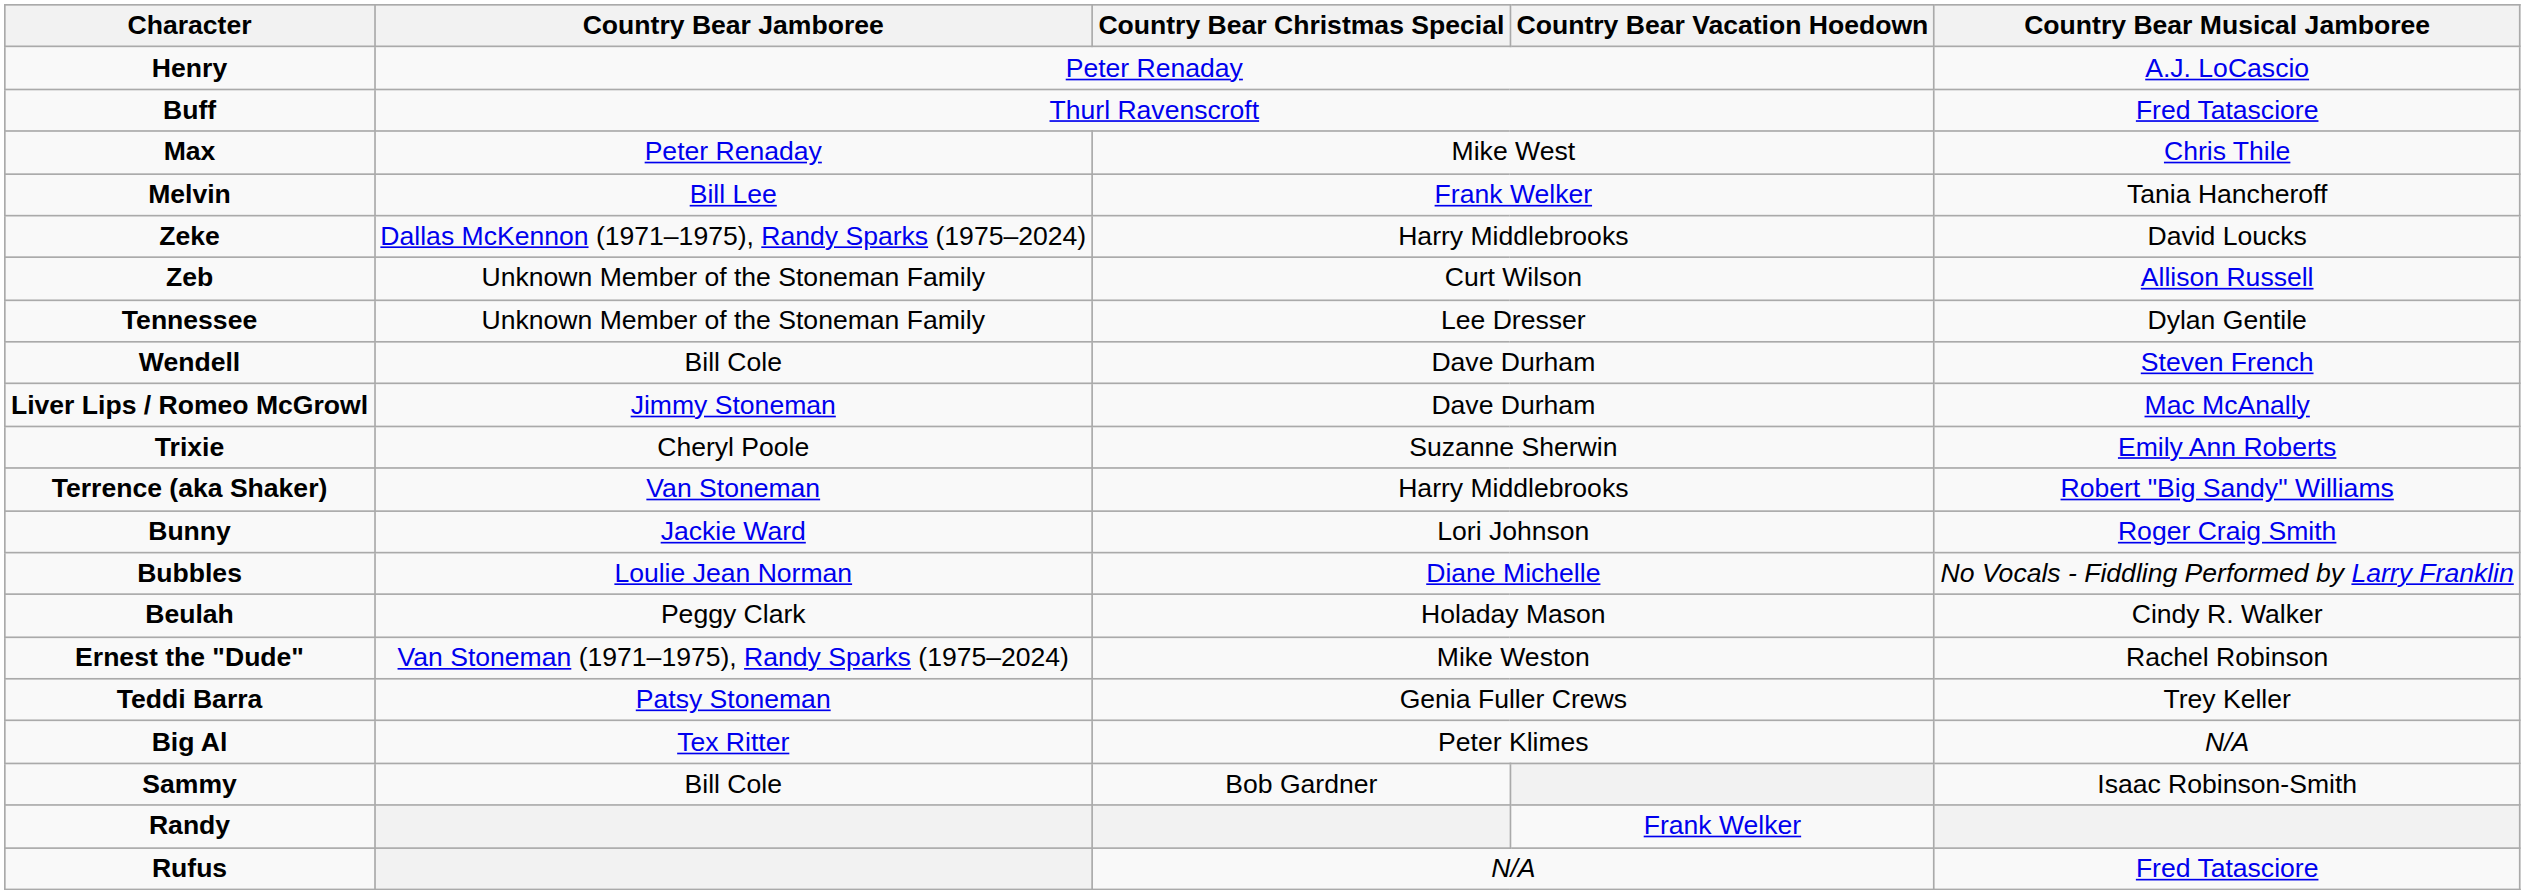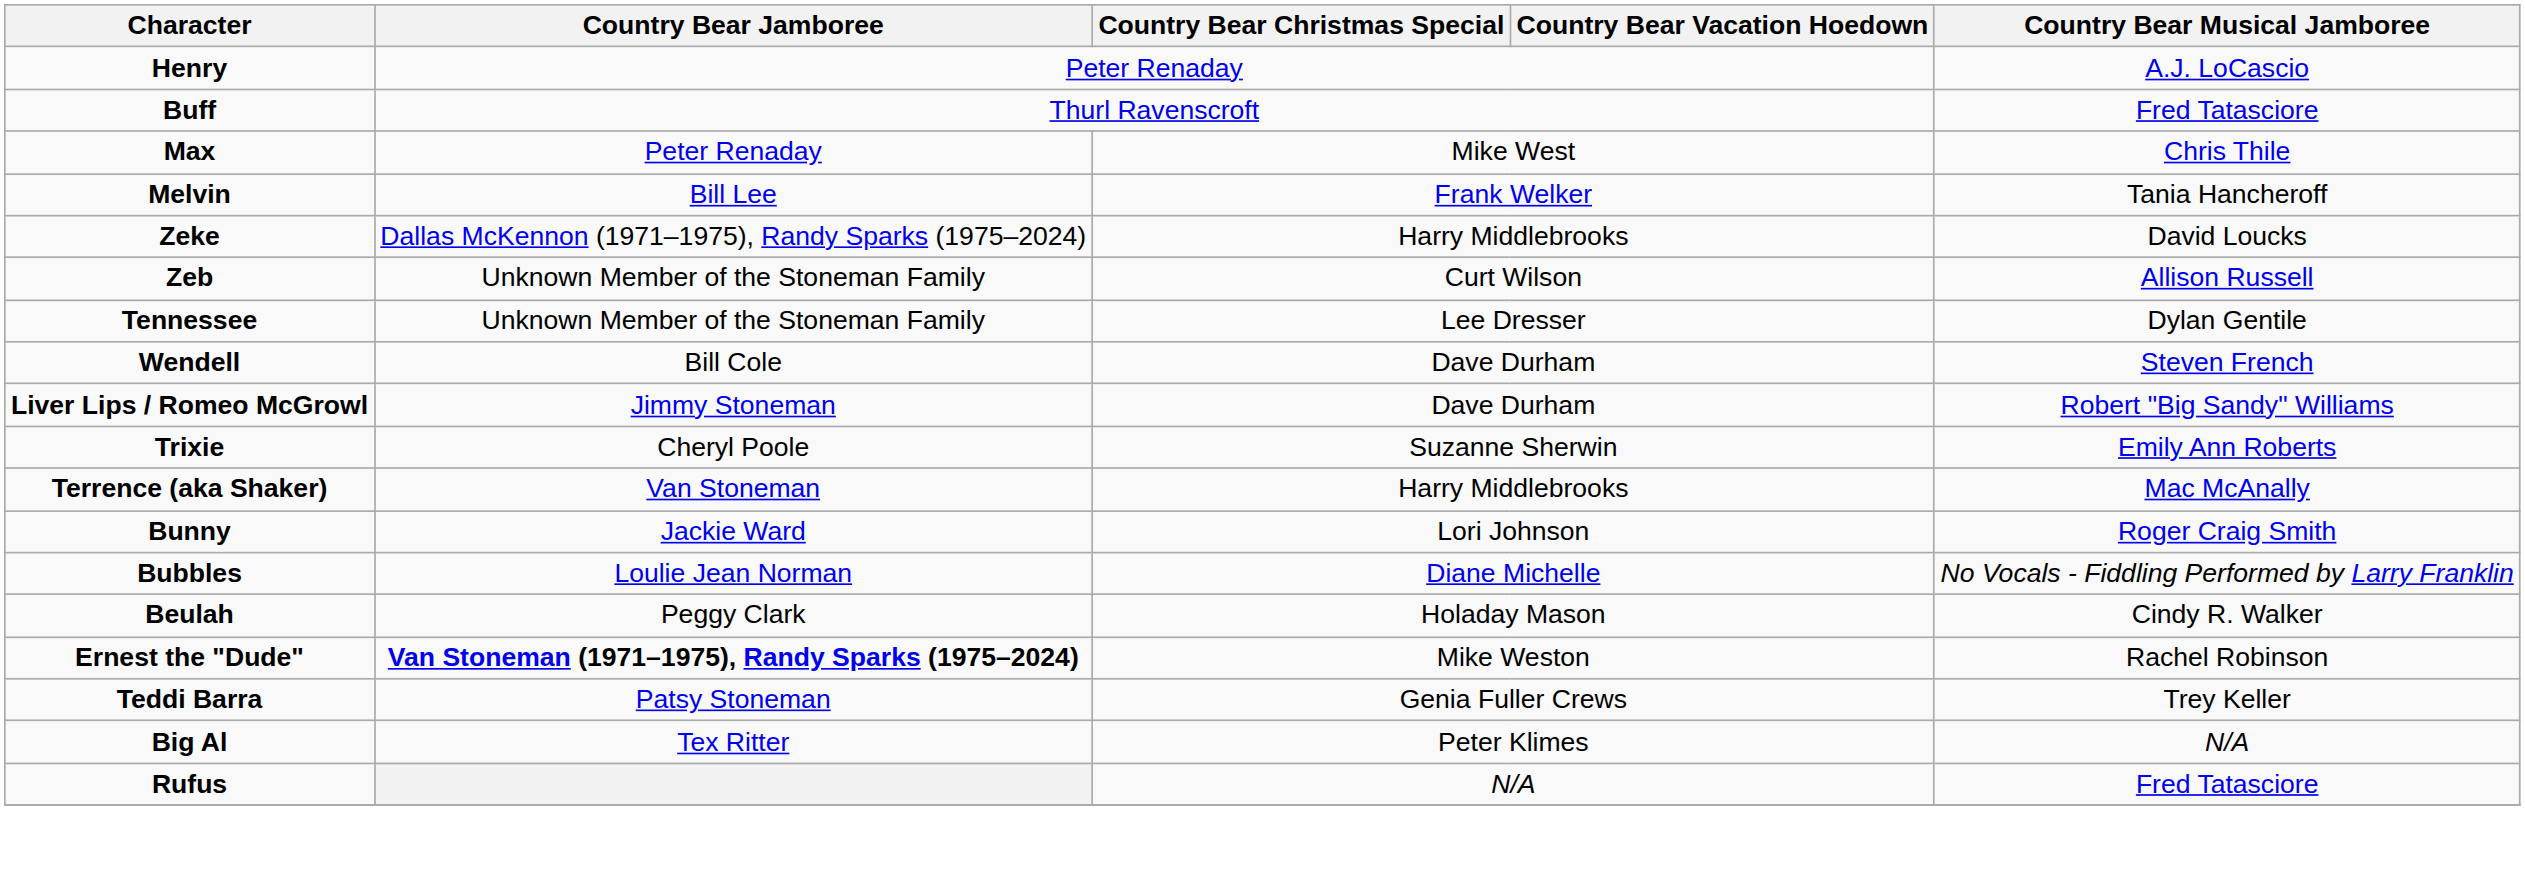Liver Lips / Romeo McGrowl | Country Bear Musical Jamboree: Mac McAnally -> Robert "Big Sandy" Williams
Terrence (aka Shaker) | Country Bear Musical Jamboree: Robert "Big Sandy" Williams -> Mac McAnally
Ernest the "Dude" | Country Bear Jamboree: normal -> bold
- row: Sammy | Bill Cole | Bob Gardner | Isaac Robinson-Smith
- row: Randy | Frank Welker
